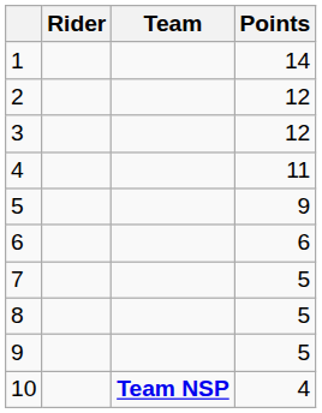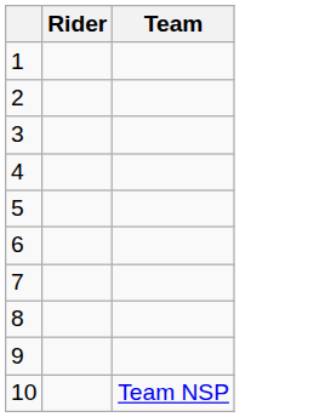- column: Points | 14 | 12 | 12 | 11 | 9 | 6 | 5 | 5 | 5 | 4
10 | Team: bold -> normal
